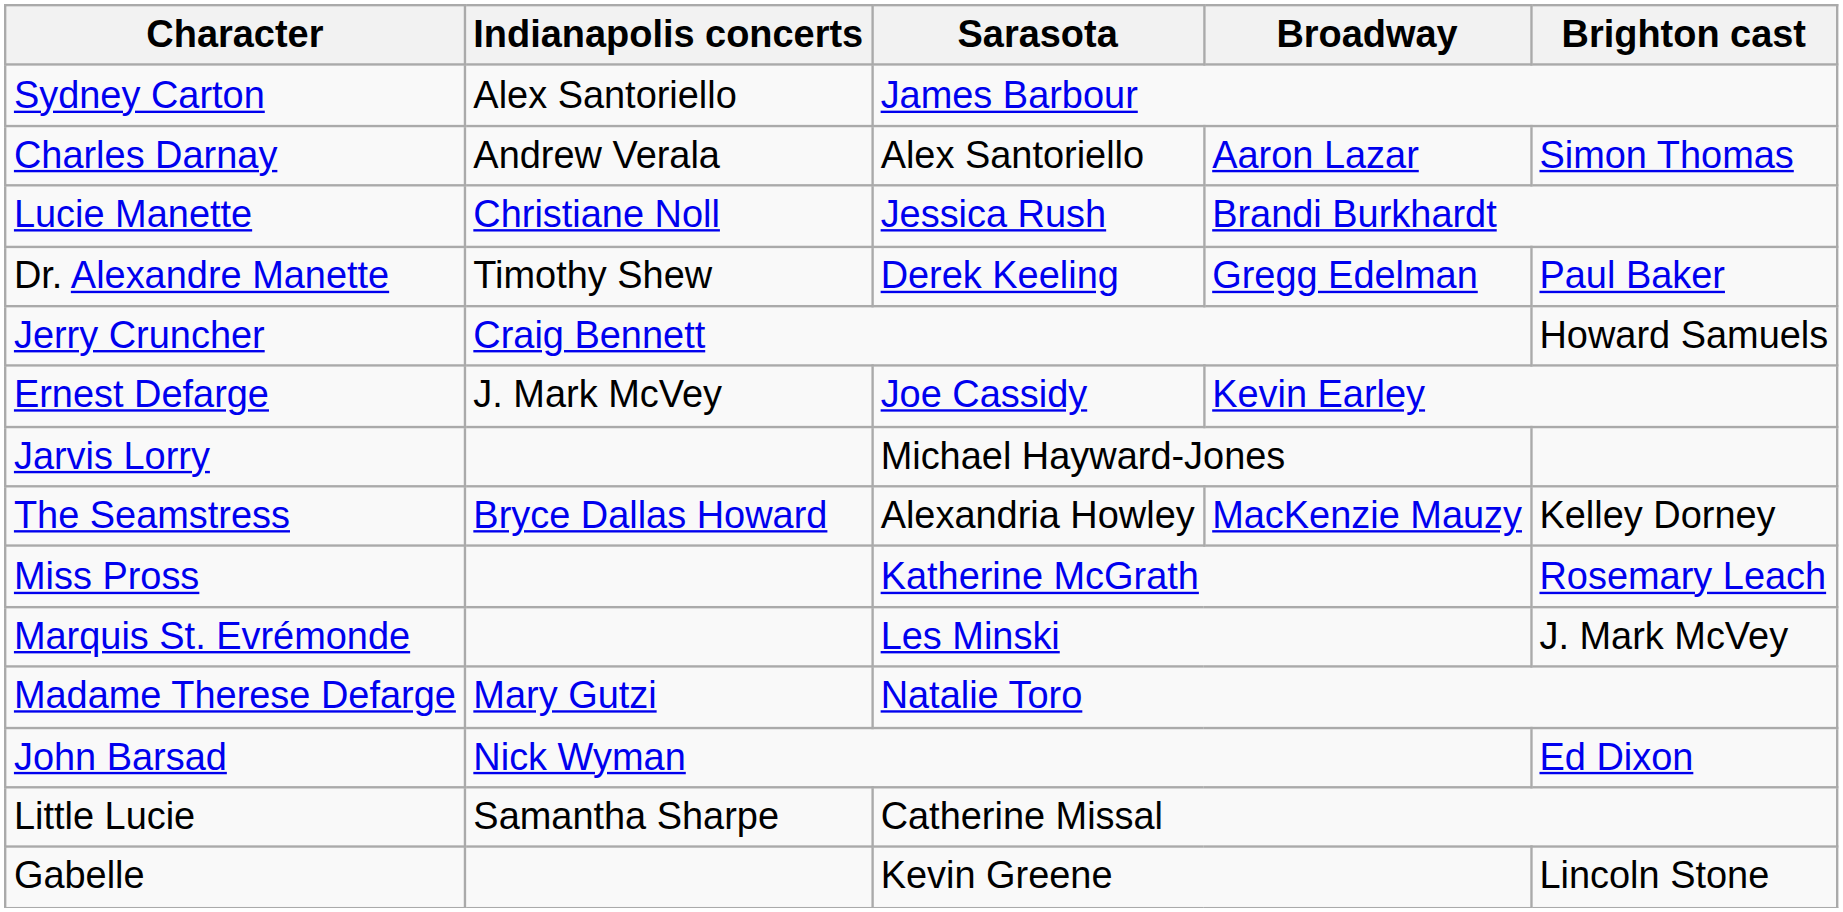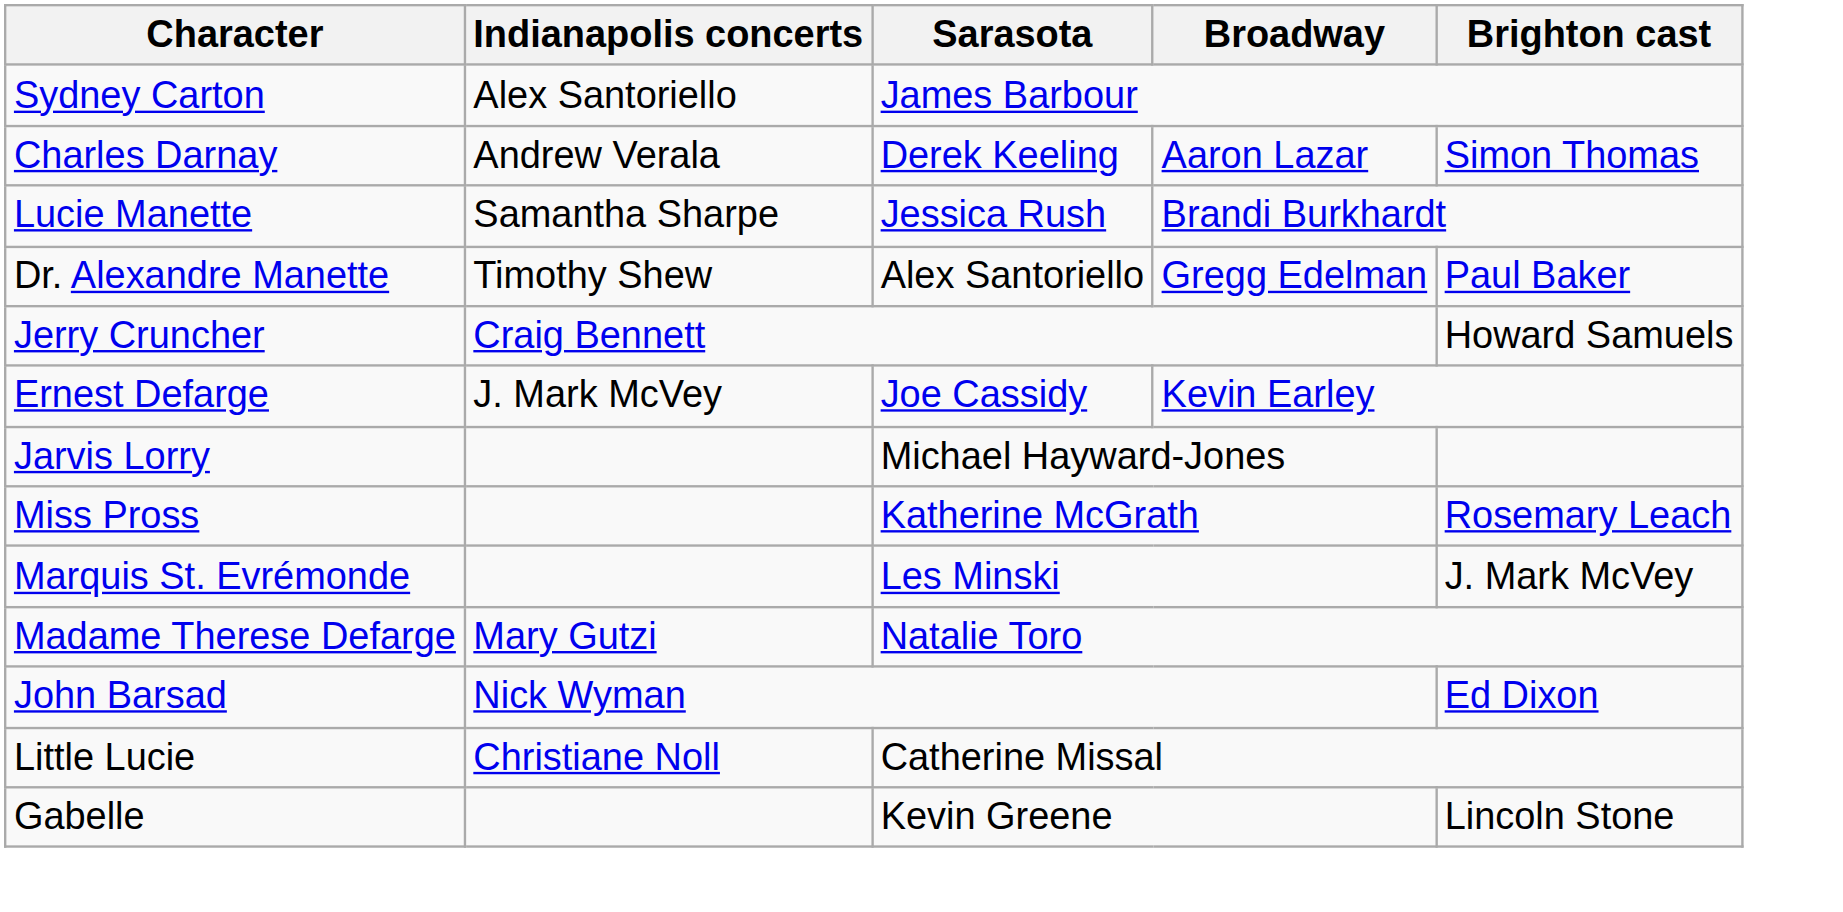Charles Darnay | Sarasota: Alex Santoriello -> Derek Keeling
Lucie Manette | Indianapolis concerts: Christiane Noll -> Samantha Sharpe
Dr. Alexandre Manette | Sarasota: Derek Keeling -> Alex Santoriello
- row: The Seamstress | Bryce Dallas Howard | Alexandria Howley | MacKenzie Mauzy | Kelley Dorney
Little Lucie | Indianapolis concerts: Samantha Sharpe -> Christiane Noll
